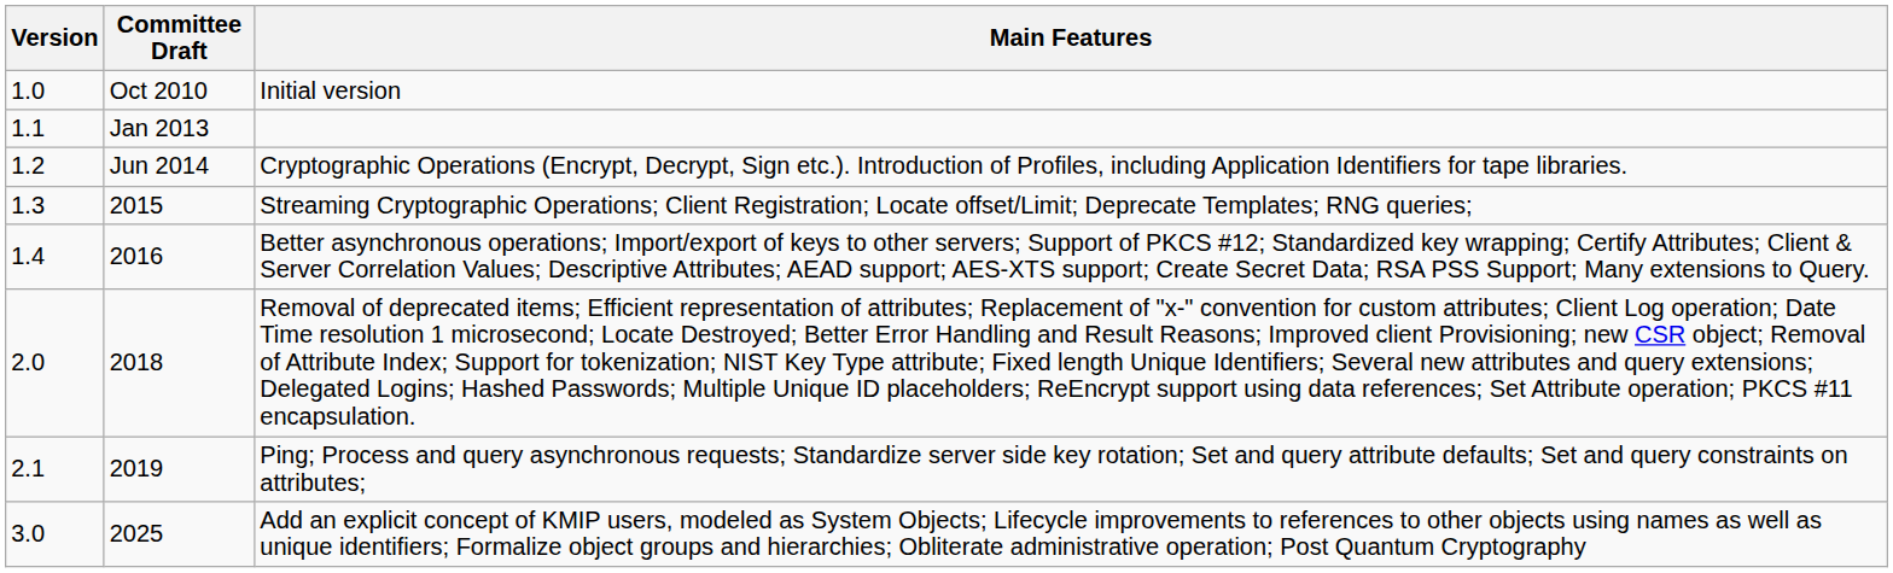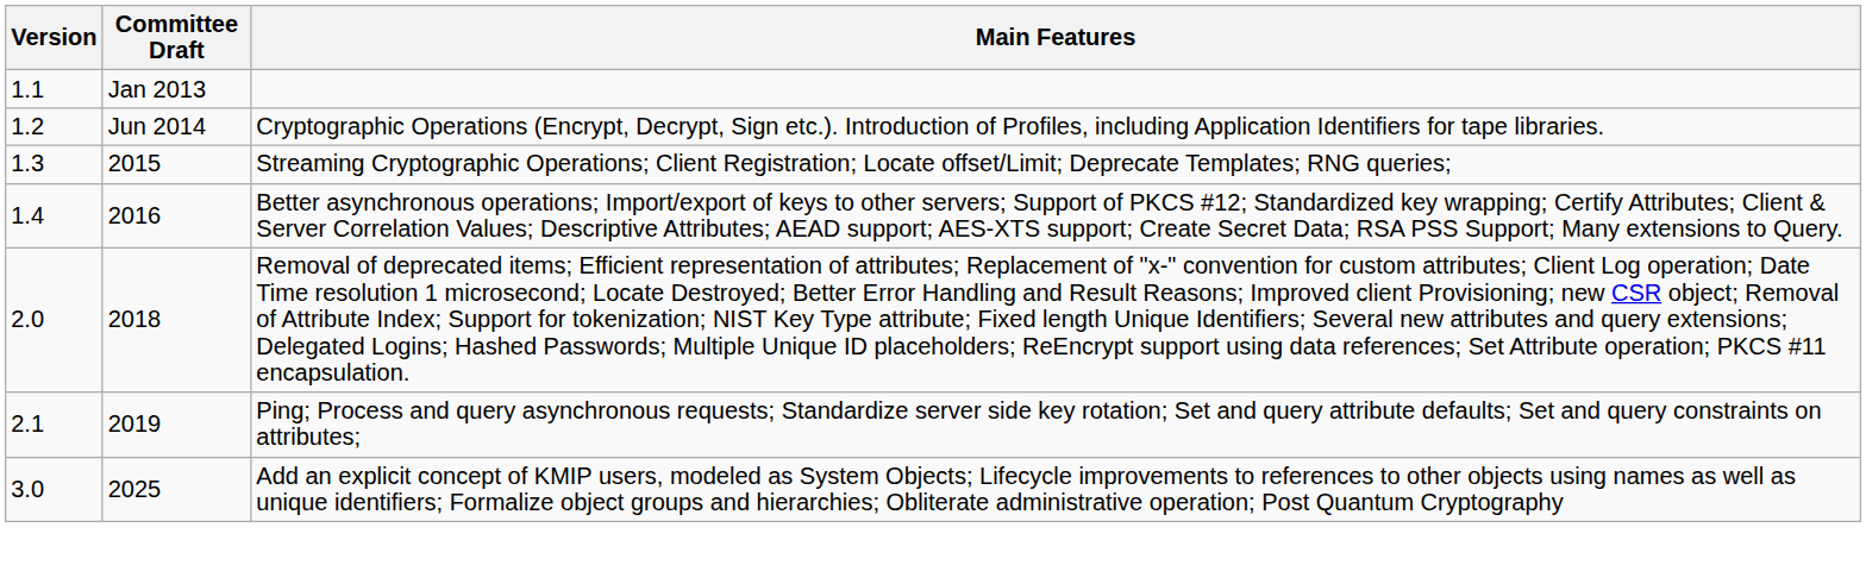- row: 1.0 | Oct 2010 | Initial version
